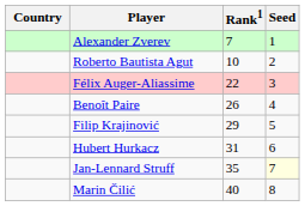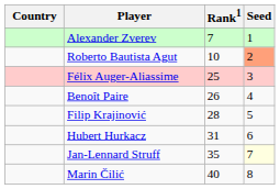Roberto Bautista Agut | Seed: no background -> lightsalmon background
Félix Auger-Aliassime | Rank1: 22 -> 25
Filip Krajinović | Rank1: 29 -> 28
